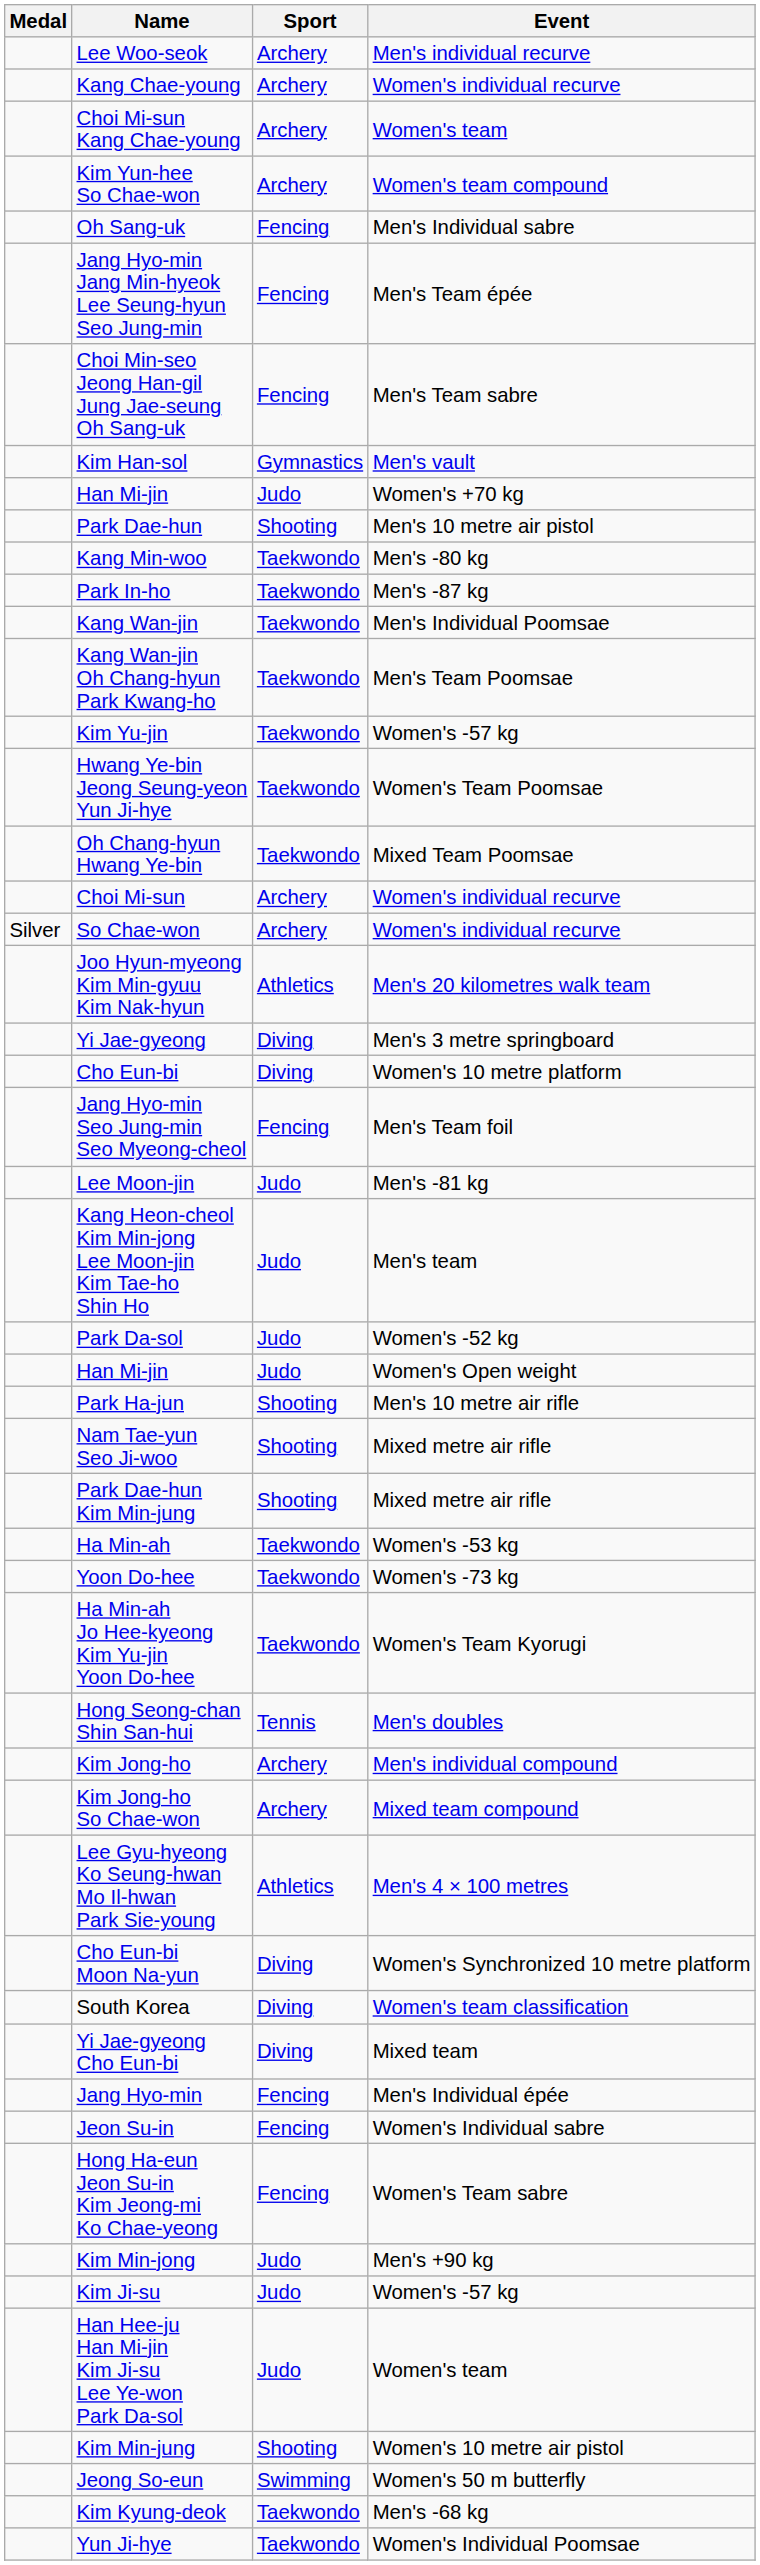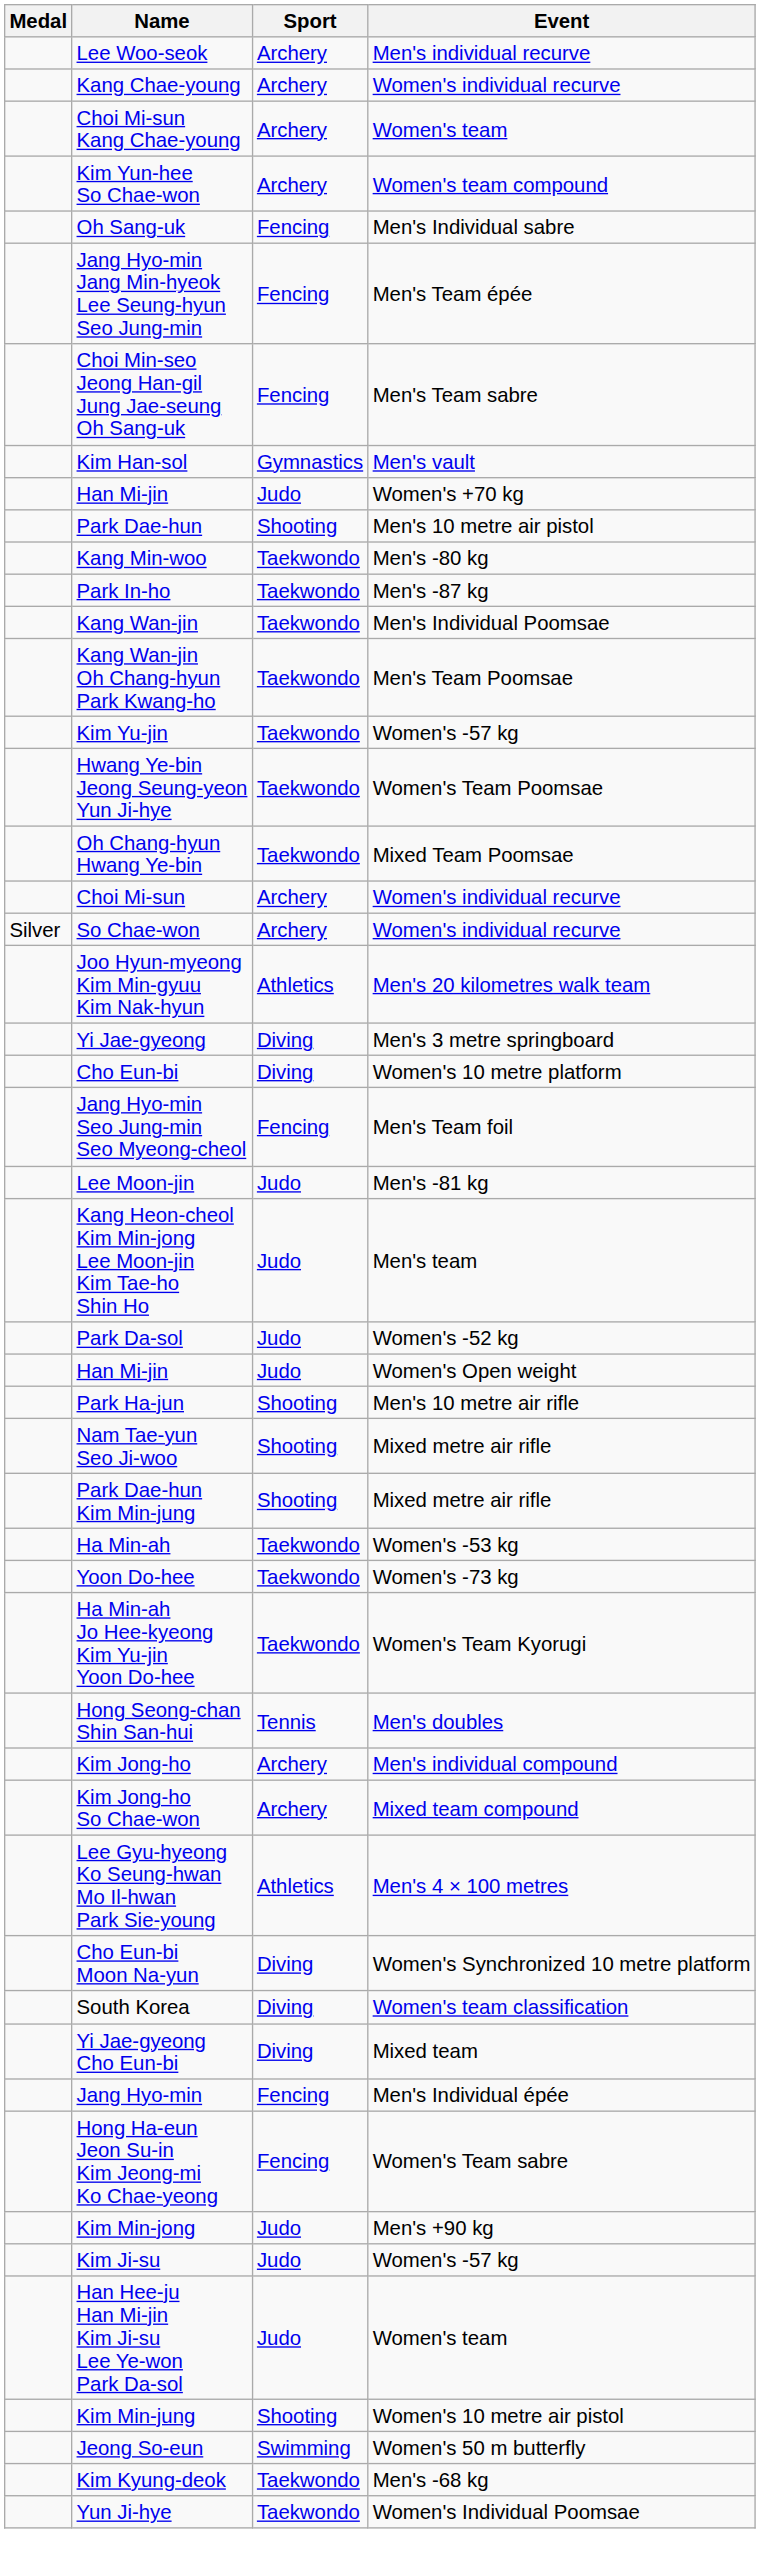- row: Jeon Su-in | Fencing | Women's Individual sabre
